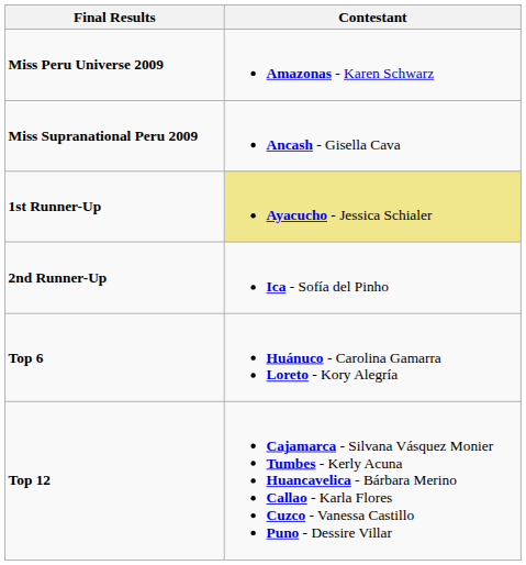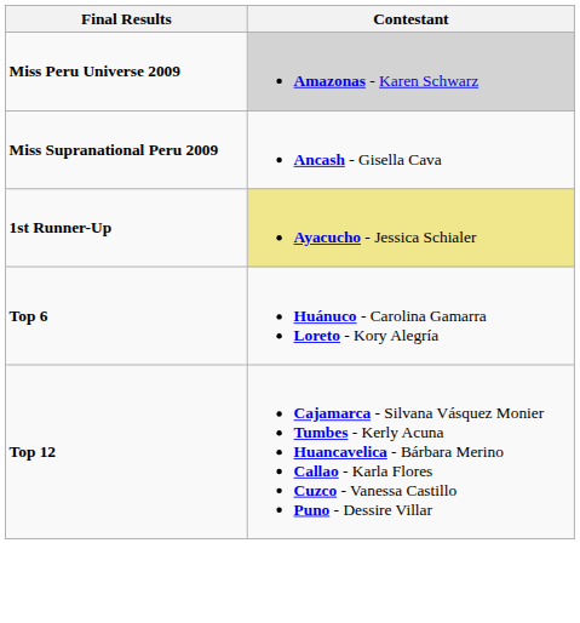Miss Peru Universe 2009 | Contestant: no background -> lightgrey background
- row: 2nd Runner-Up | Ica - Sofía del Pinho
